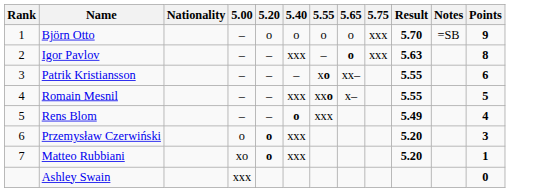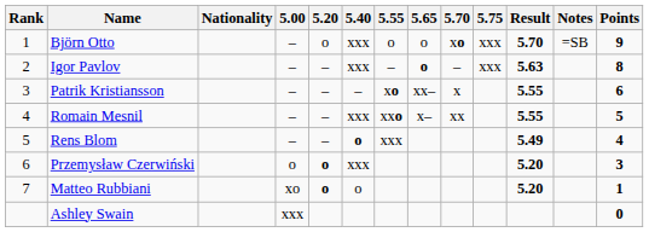+ column: 5.70 | xo | – | x | xx
Björn Otto | 5.40: o -> xxx
Matteo Rubbiani | 5.40: xxx -> o
